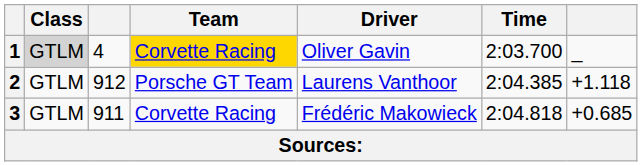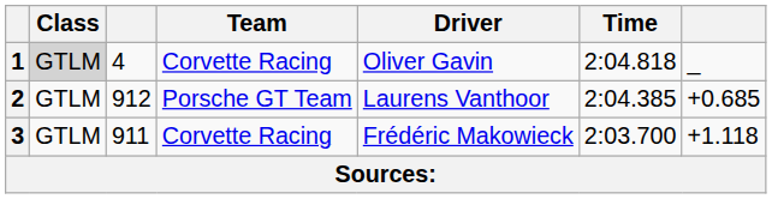1 | Team: gold background -> no background
1 | Time: 2:03.700 -> 2:04.818
2 | column 7: +1.118 -> +0.685
3 | Time: 2:04.818 -> 2:03.700
3 | column 7: +0.685 -> +1.118
